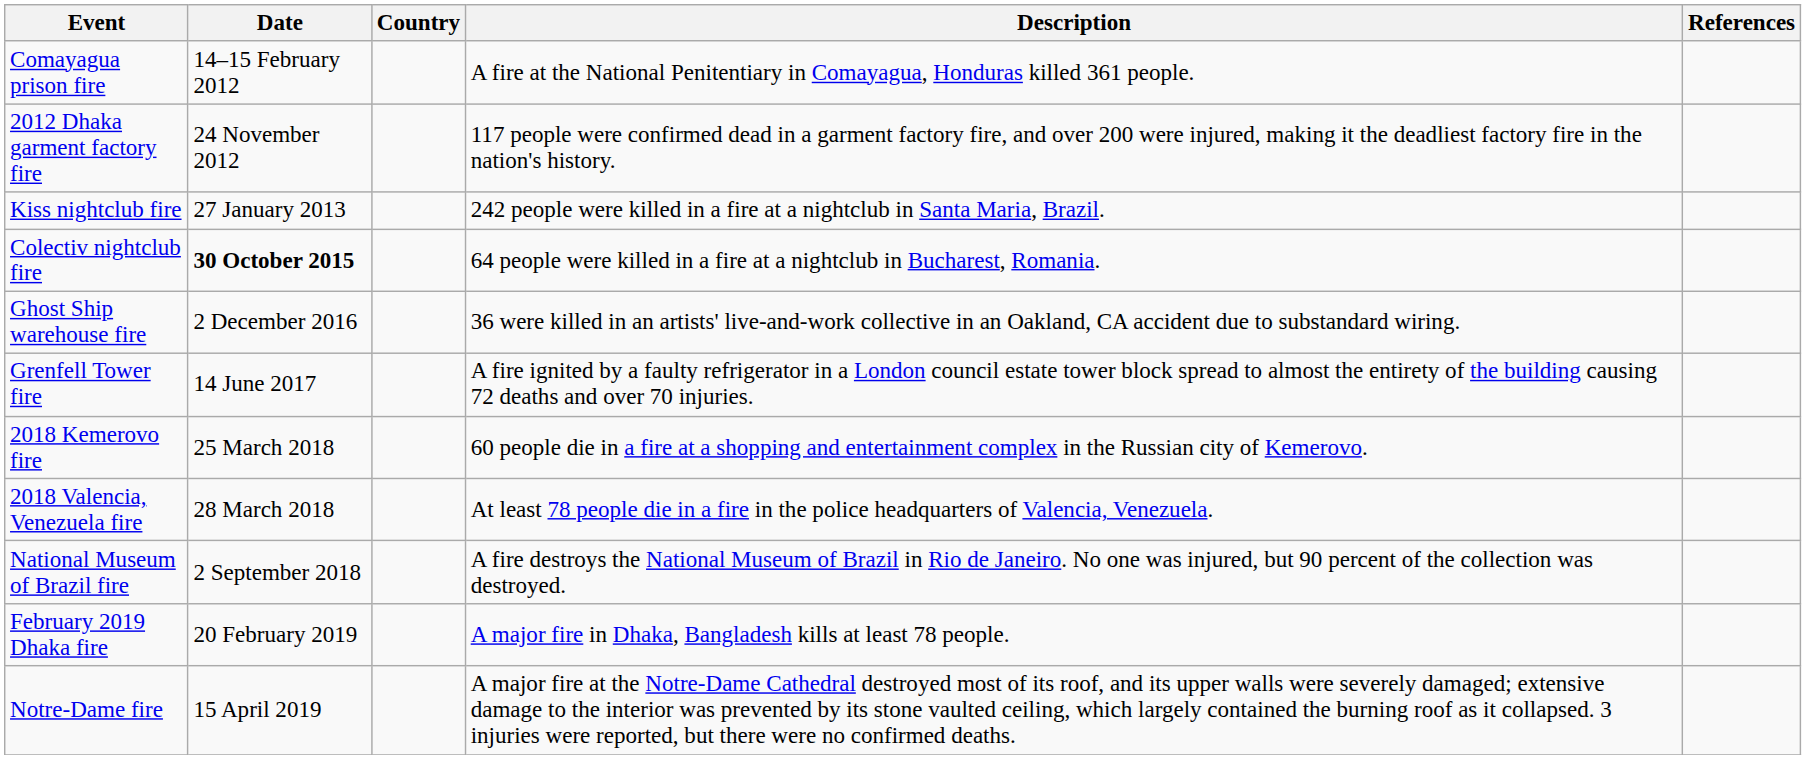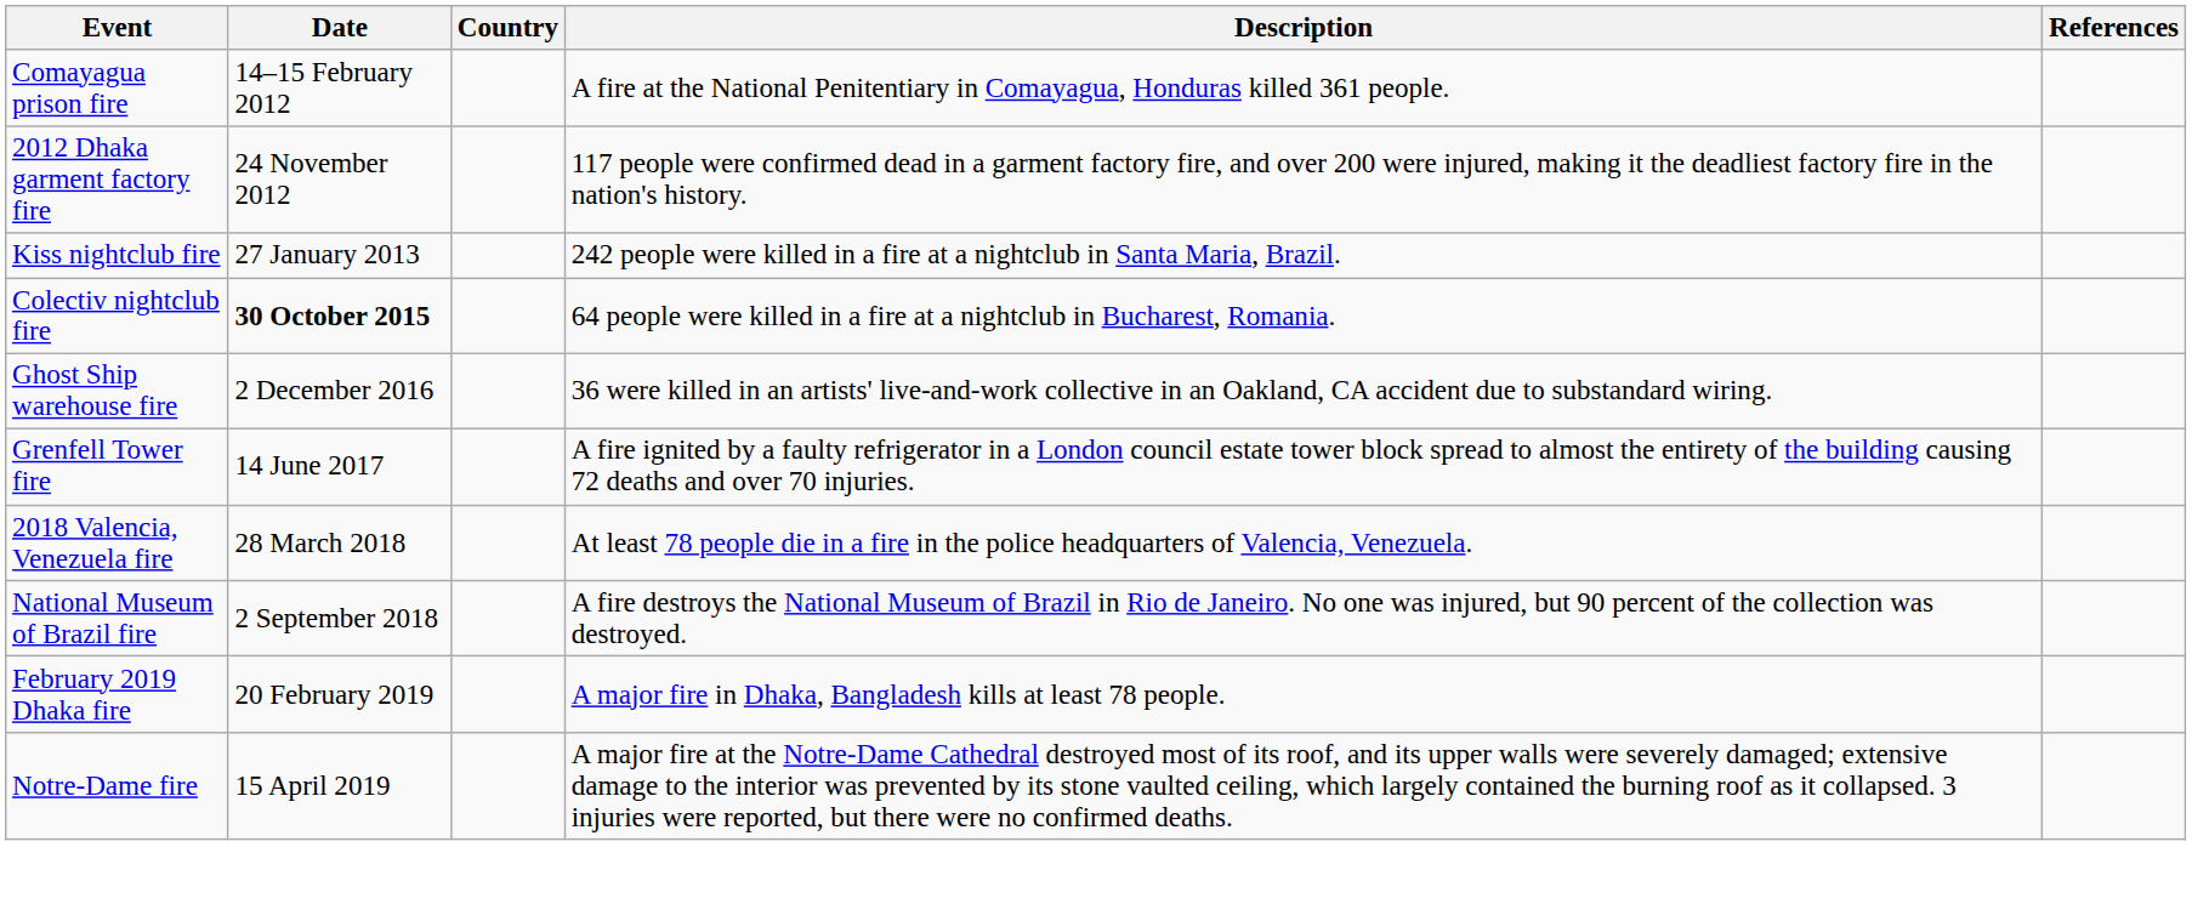- row: 2018 Kemerovo fire | 25 March 2018 | 60 people die in a fire at a shopping and entertainment complex in the Russian city of Kemerovo.
